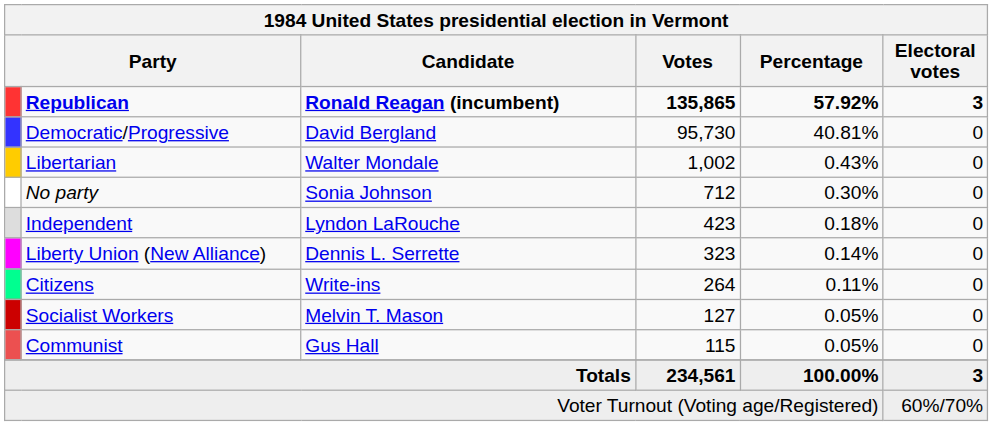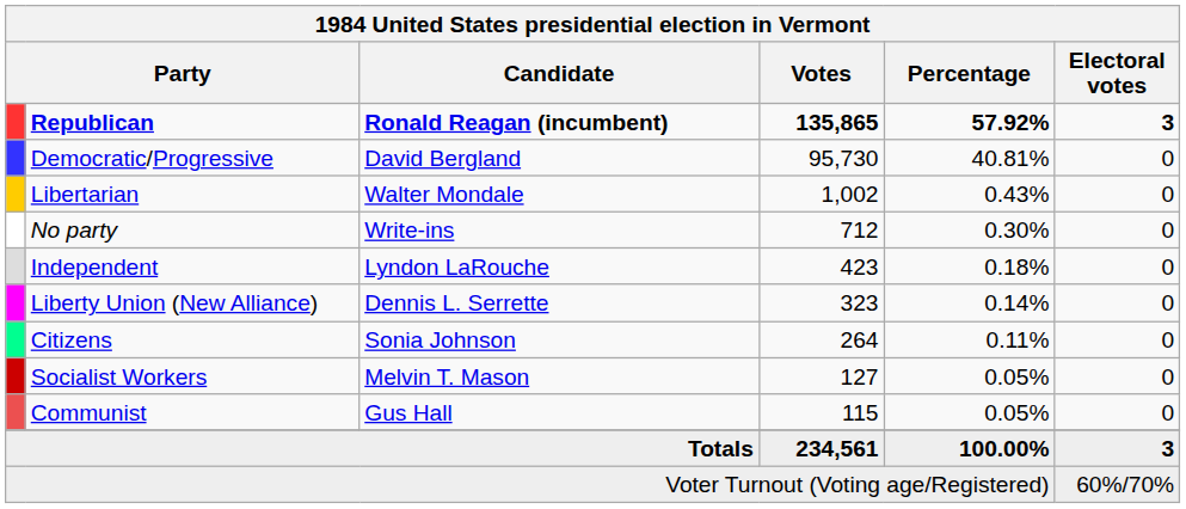No party | Candidate: Sonia Johnson -> Write-ins
Citizens | Candidate: Write-ins -> Sonia Johnson
